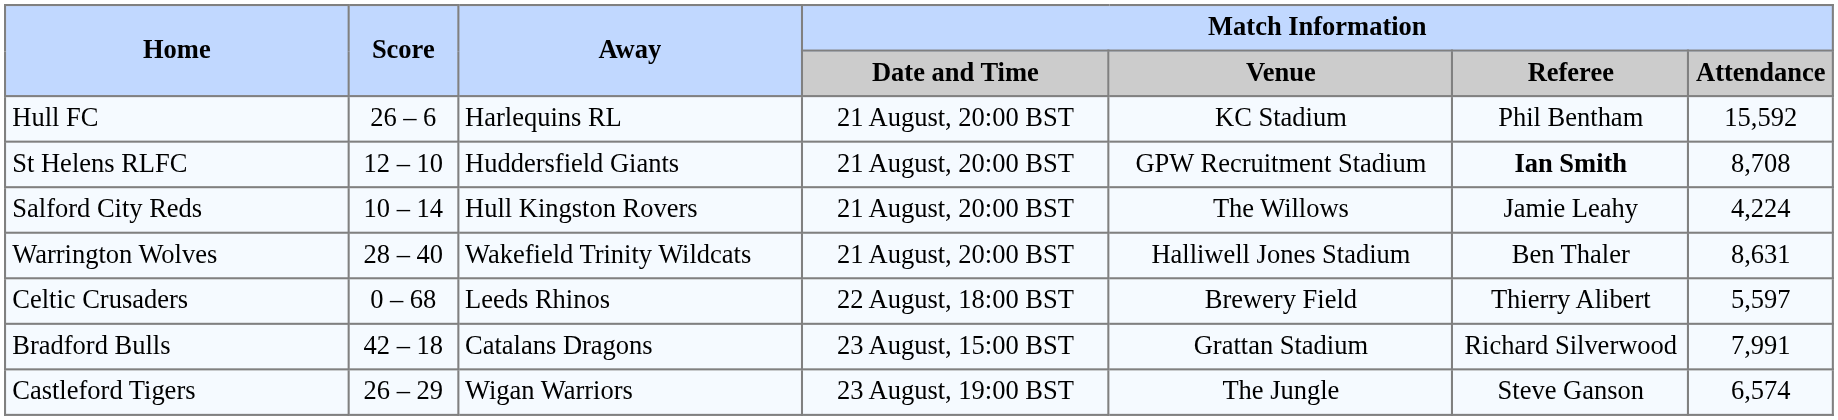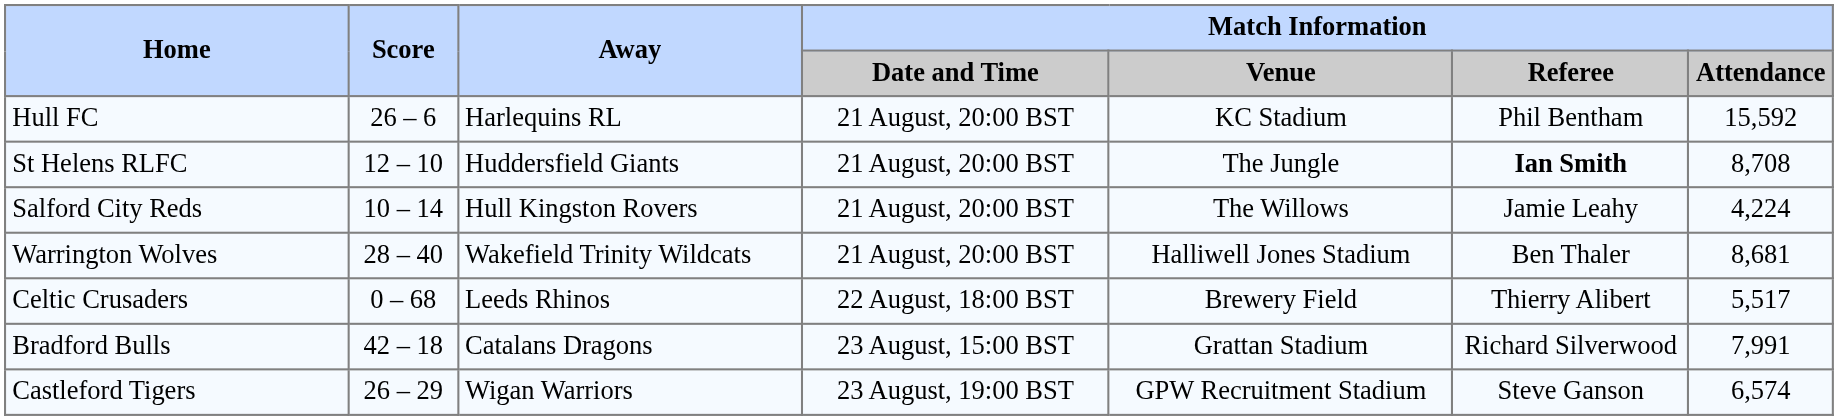St Helens RLFC | Match Information / Venue: GPW Recruitment Stadium -> The Jungle
Warrington Wolves | Match Information / Attendance: 8,631 -> 8,681
Celtic Crusaders | Match Information / Attendance: 5,597 -> 5,517
Castleford Tigers | Match Information / Venue: The Jungle -> GPW Recruitment Stadium
